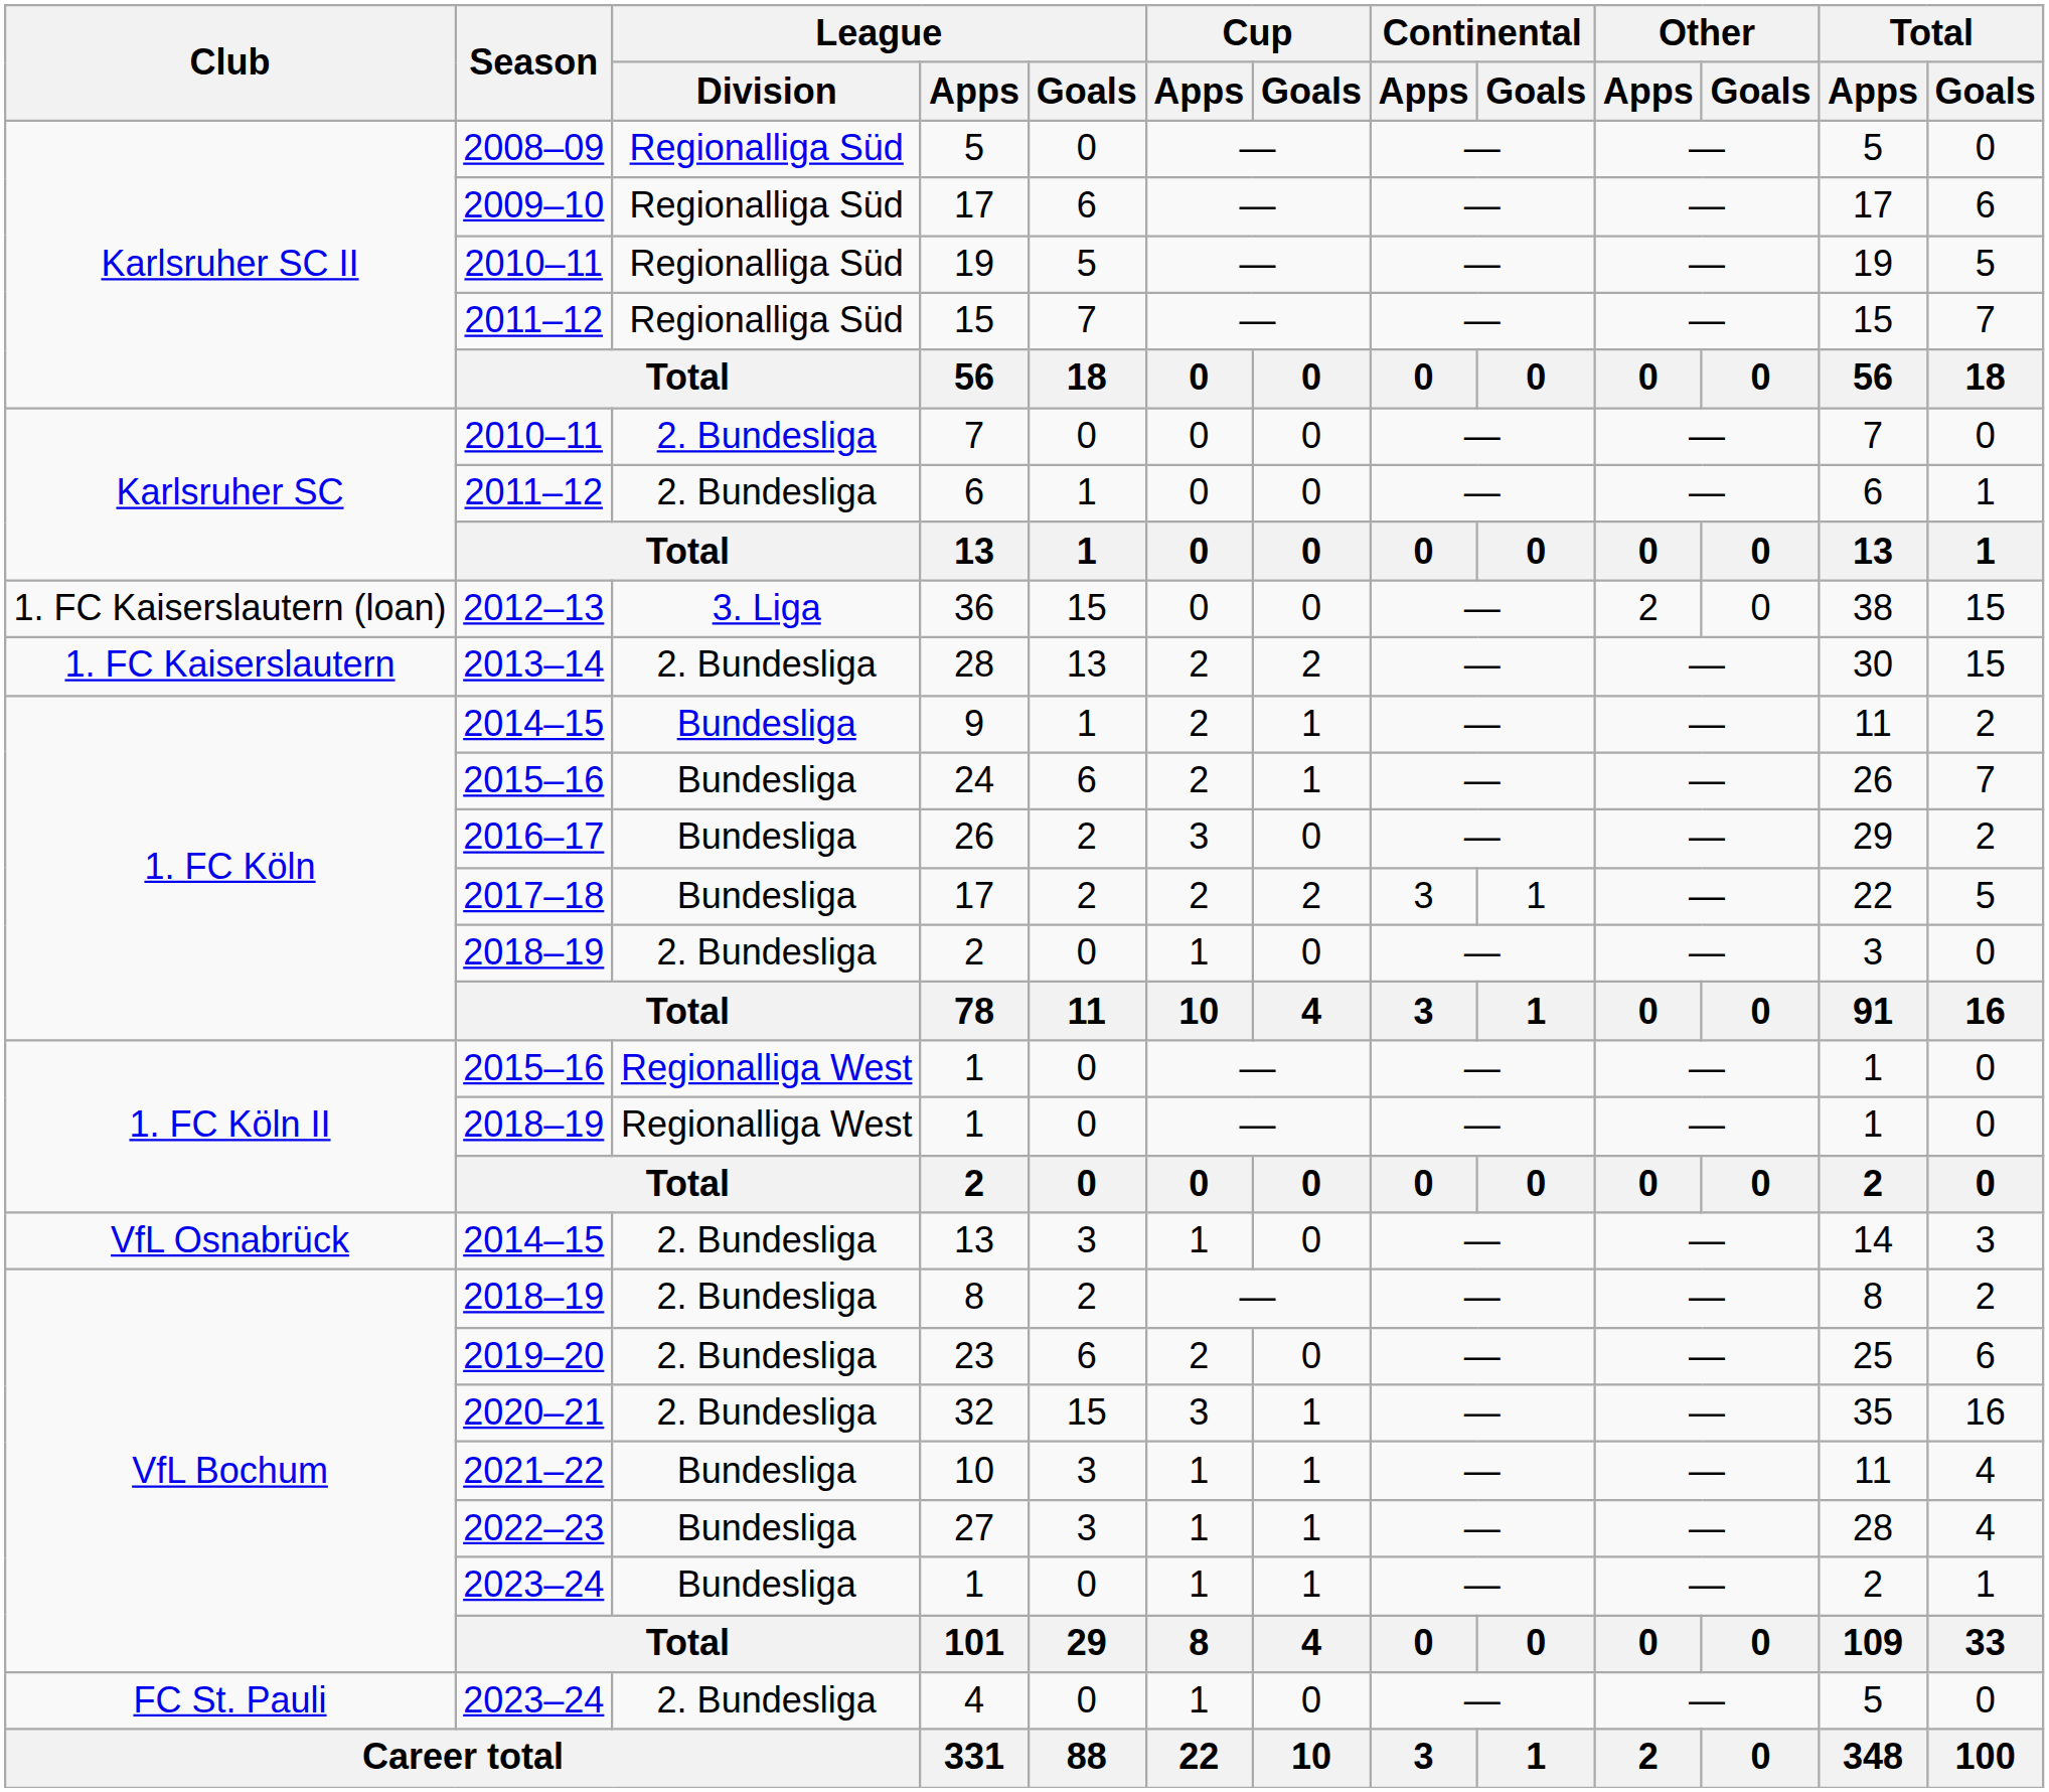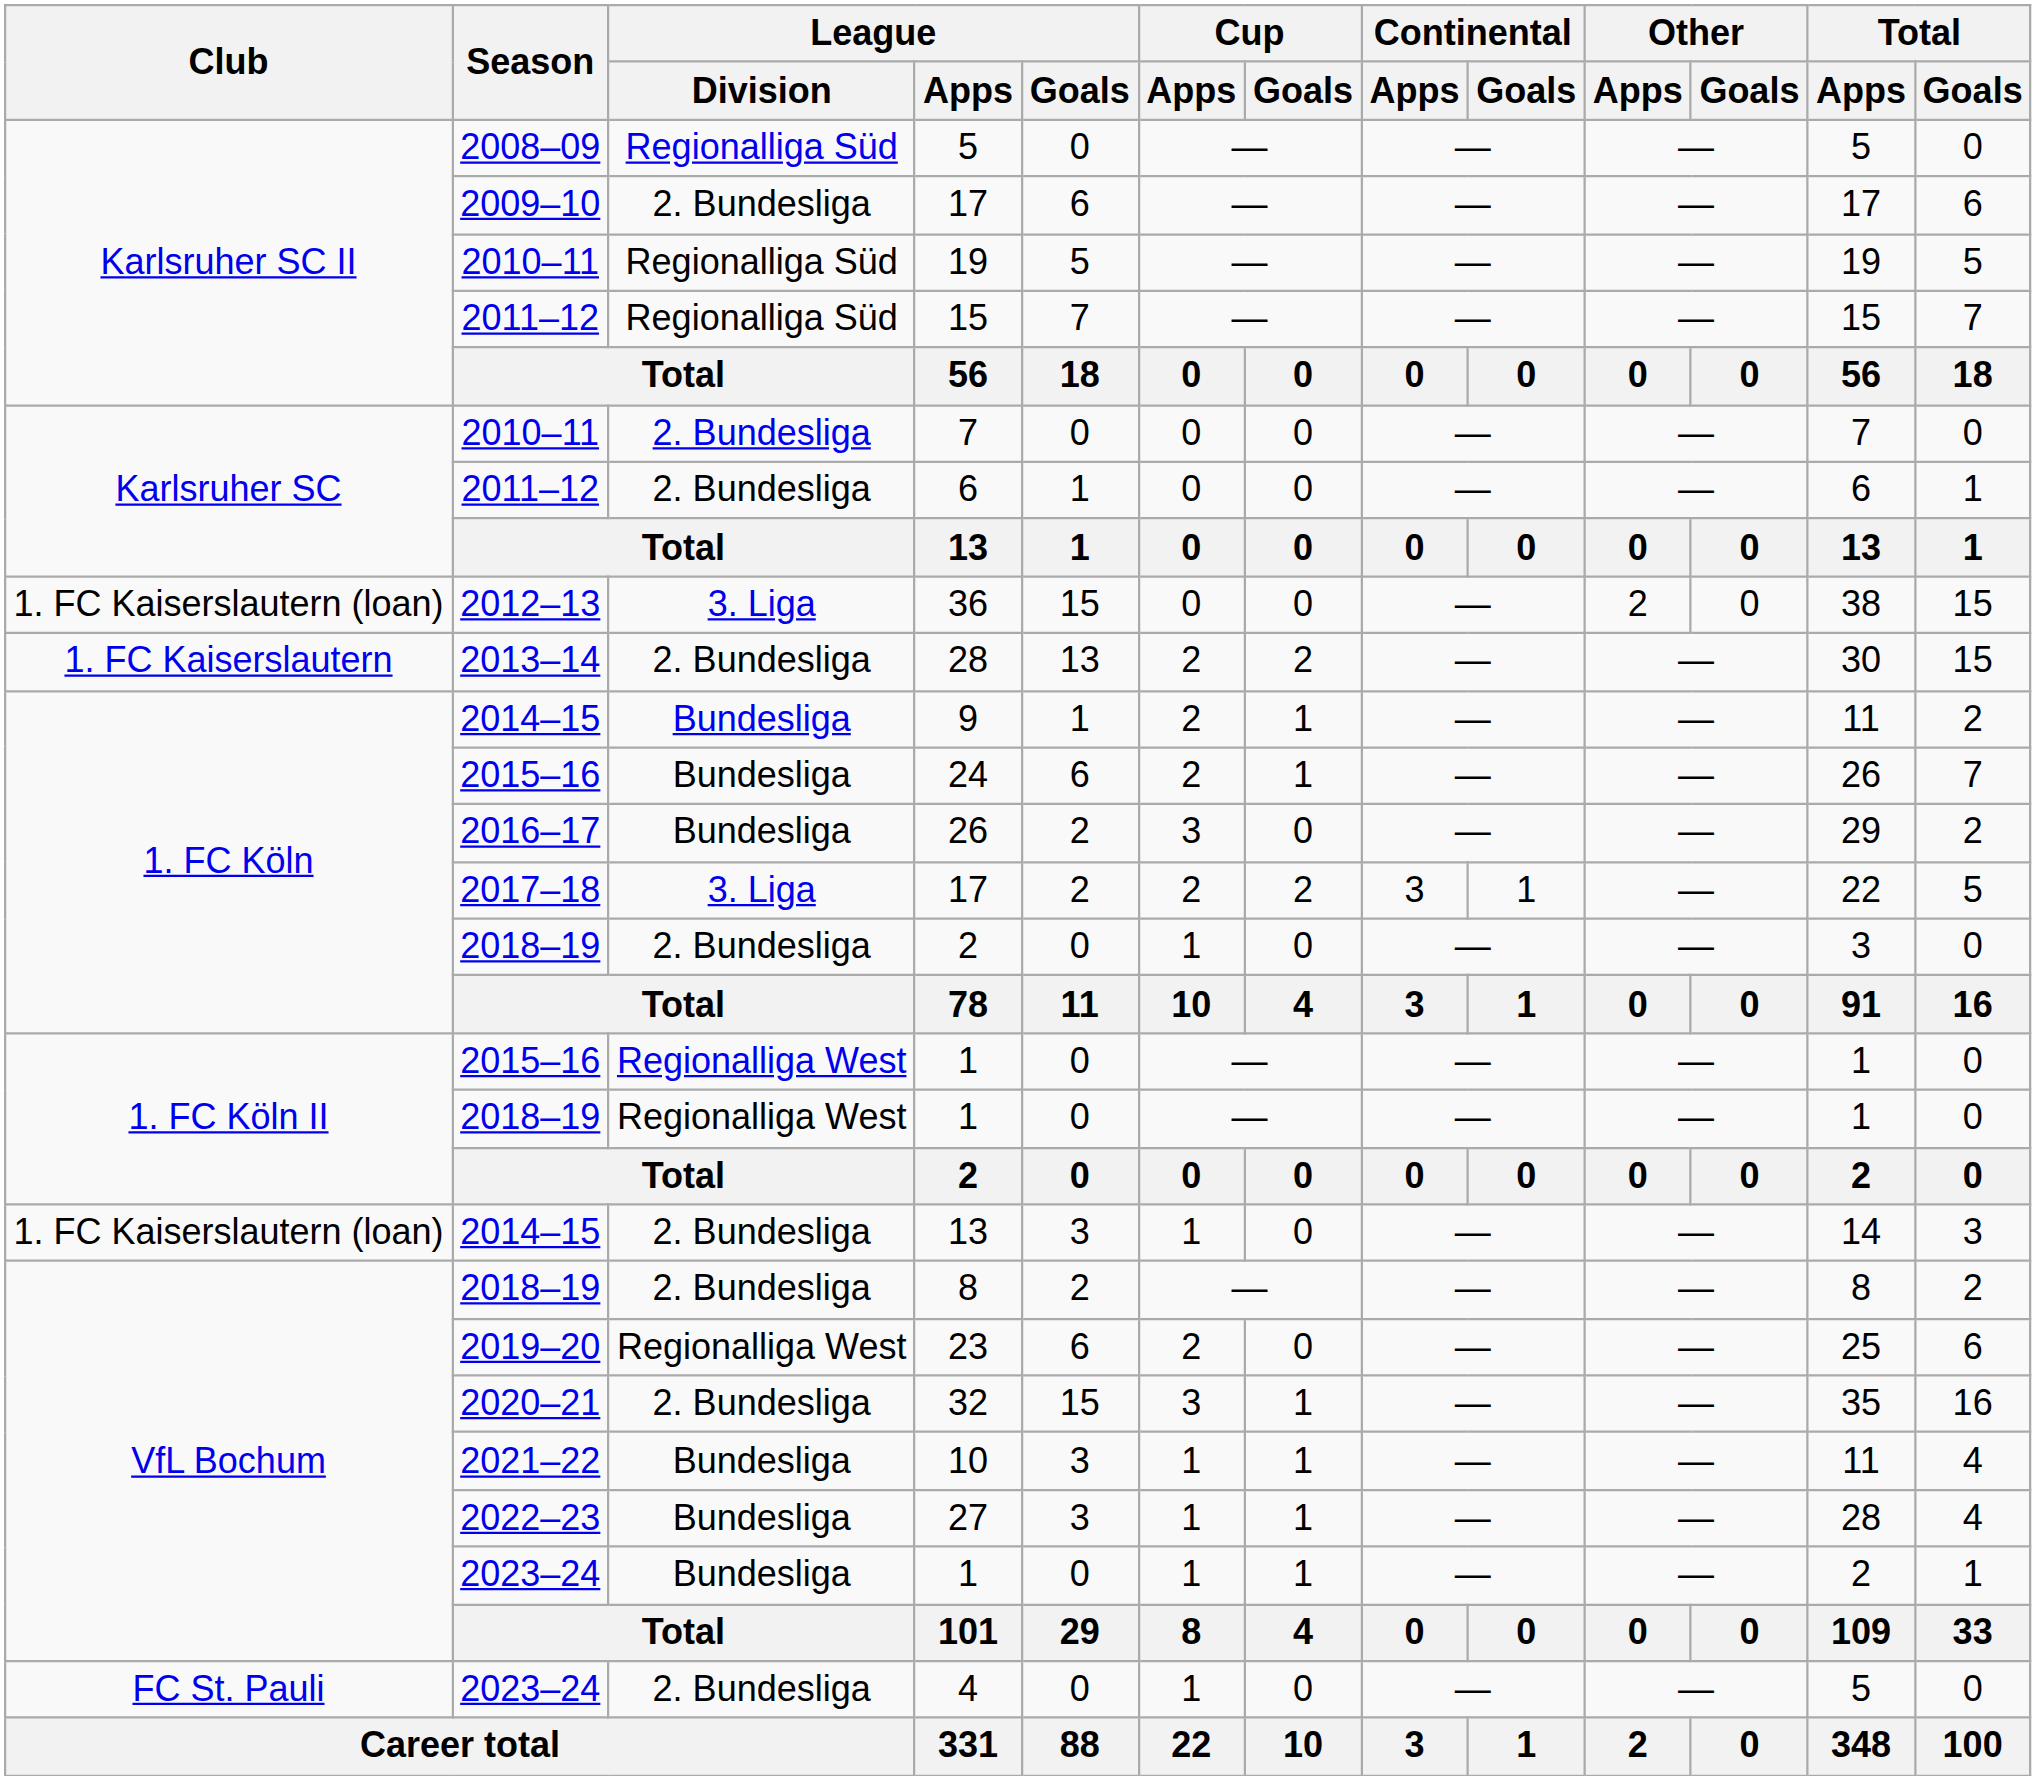2009–10 / 17 | League / Division: Regionalliga Süd -> 2. Bundesliga
2017–18 / 17 | League / Division: Bundesliga -> 3. Liga
2014–15 / 13 | Club: VfL Osnabrück -> 1. FC Kaiserslautern (loan)
23 | League / Division: 2. Bundesliga -> Regionalliga West
